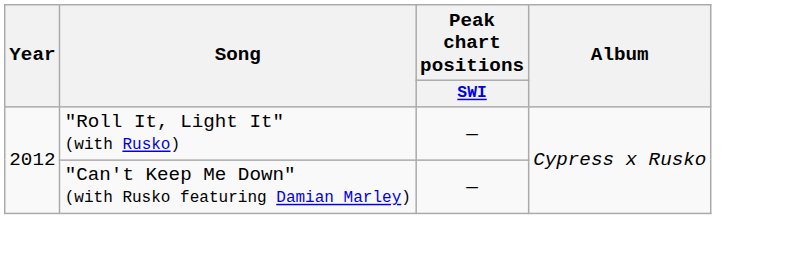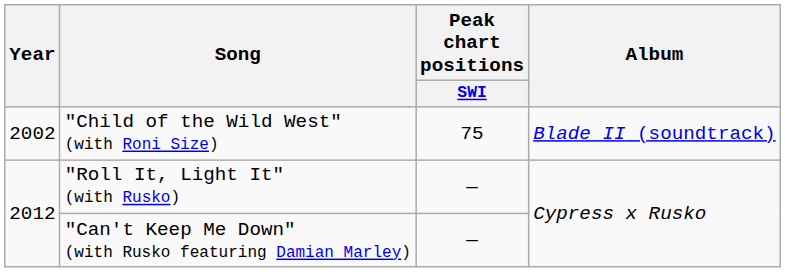+ row: 2002 | "Child of the Wild West" (with Roni Size) | 75 | Blade II (soundtrack)
